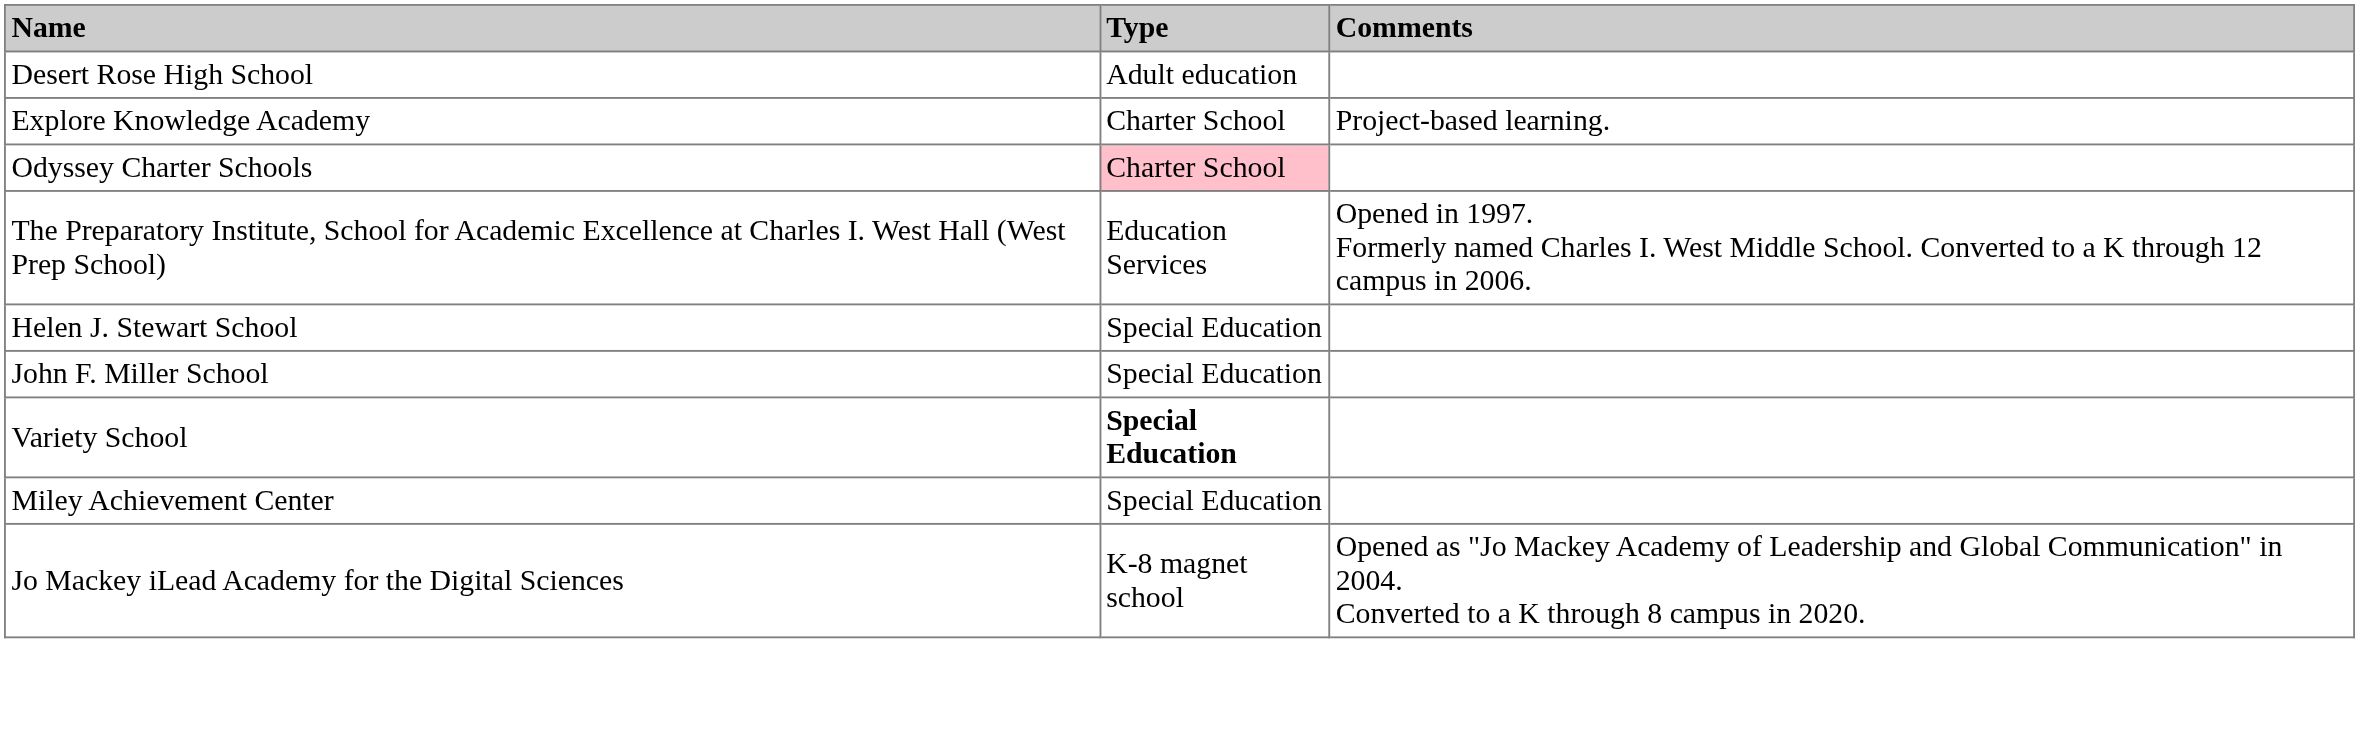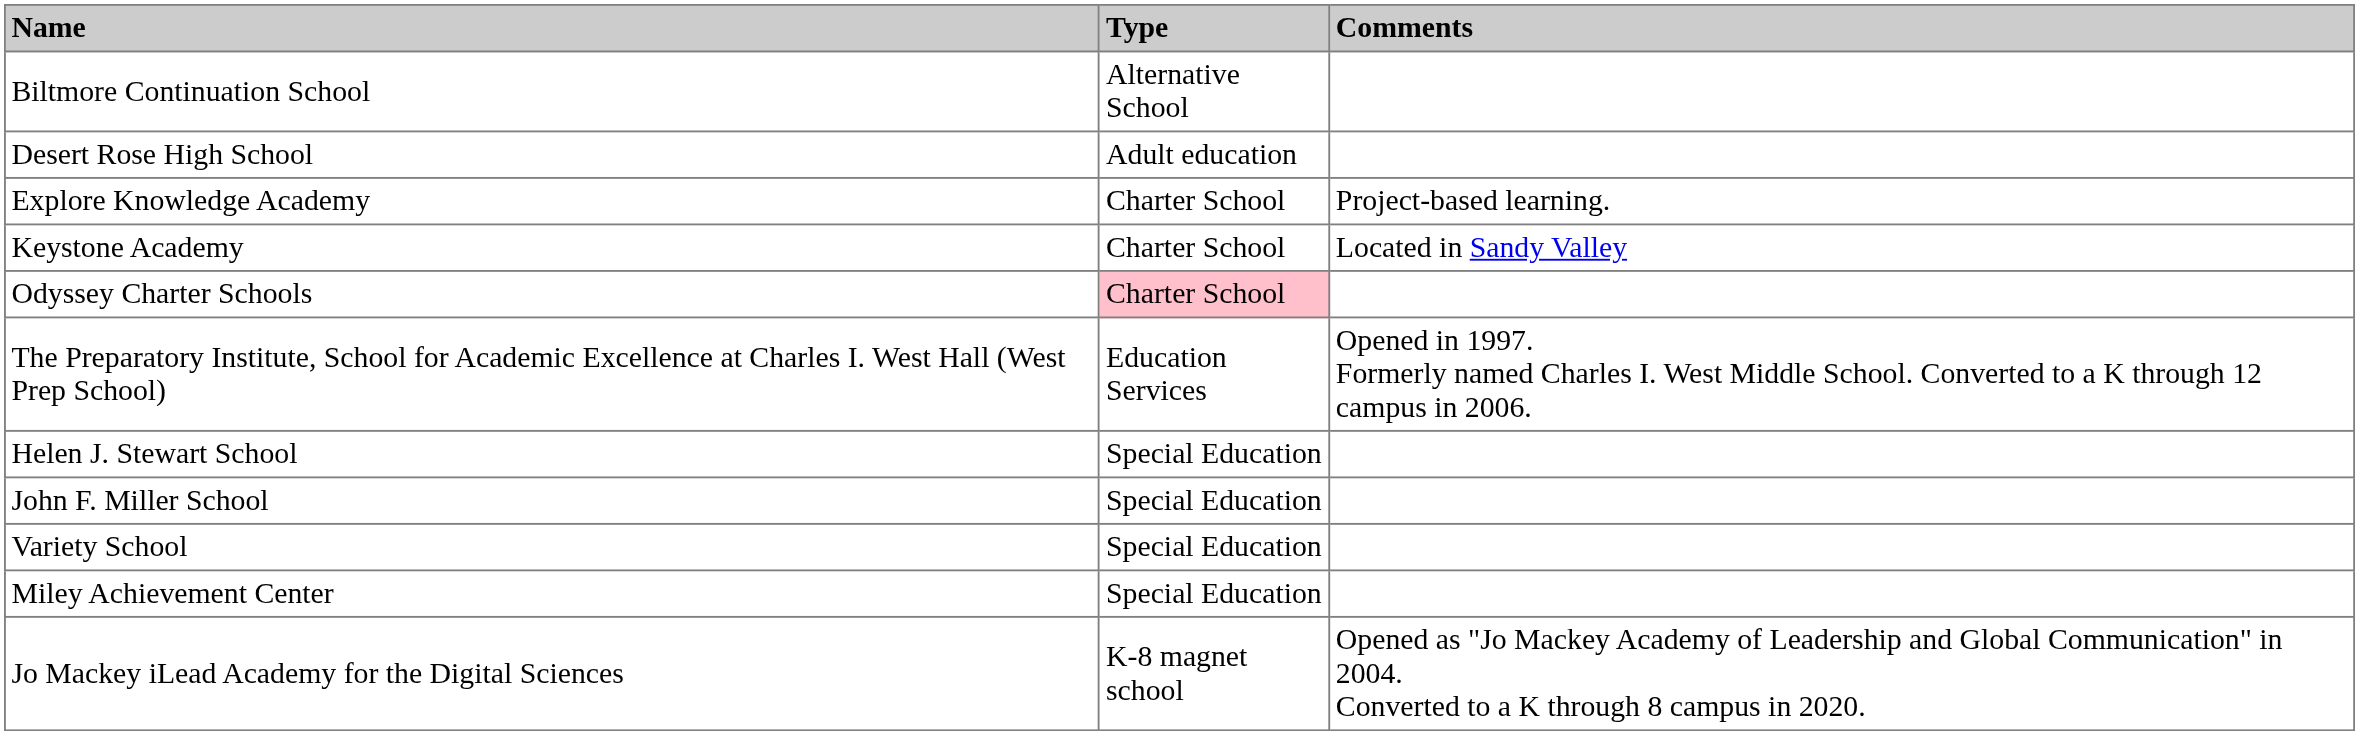+ row: Biltmore Continuation School | Alternative School
+ row: Keystone Academy | Charter School | Located in Sandy Valley
Variety School | Type: bold -> normal
